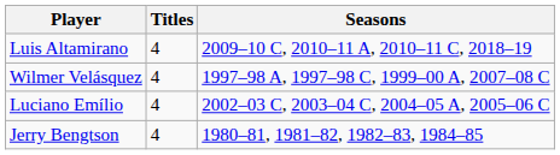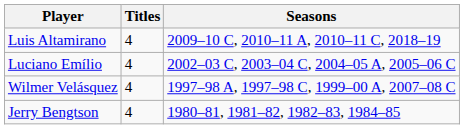rows swapped: Luciano Emílio <-> Wilmer Velásquez
